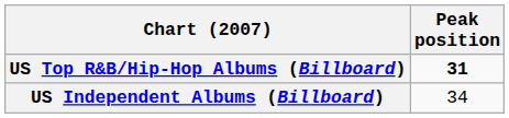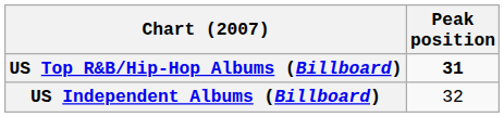US Independent Albums (Billboard) | Peak position: 34 -> 32
